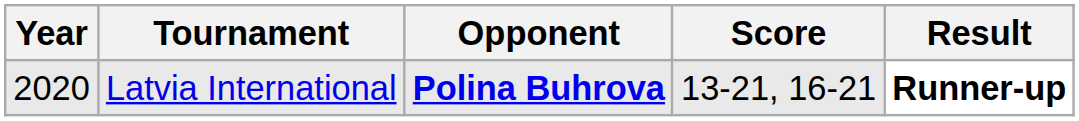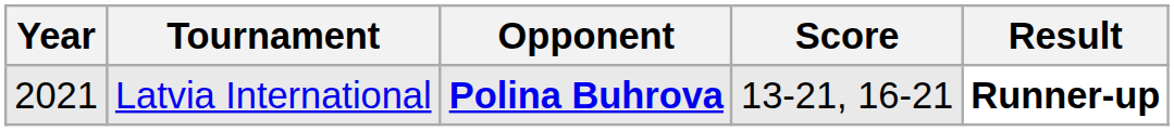Latvia International | Year: 2020 -> 2021
